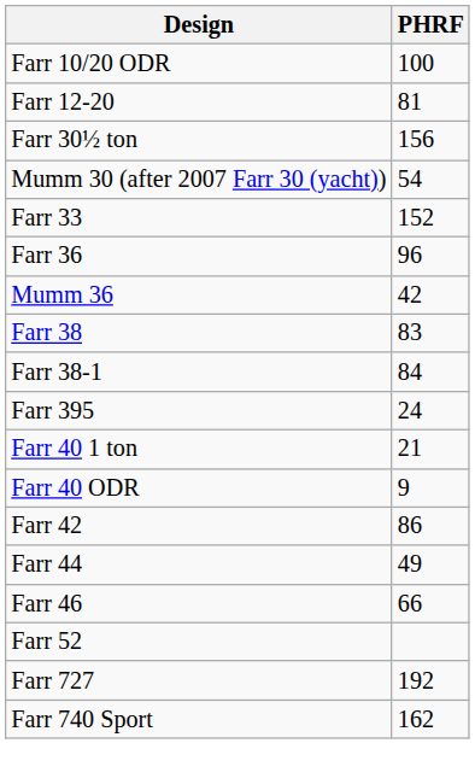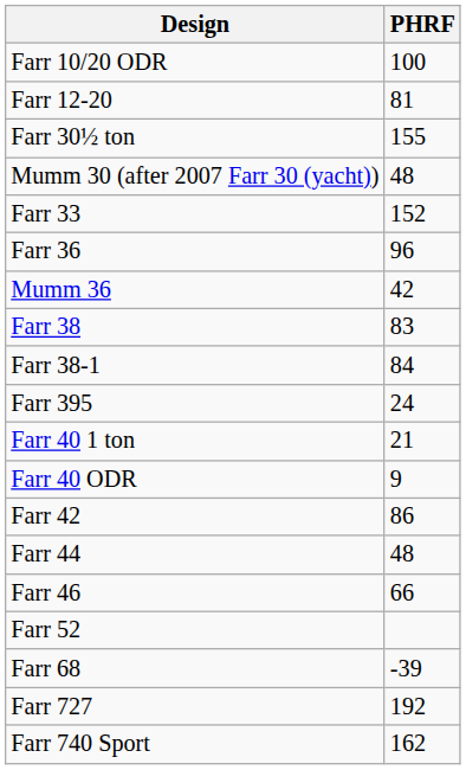Farr 30½ ton | PHRF: 156 -> 155
Mumm 30 (after 2007 Farr 30 (yacht)) | PHRF: 54 -> 48
Farr 44 | PHRF: 49 -> 48
+ row: Farr 68 | -39
